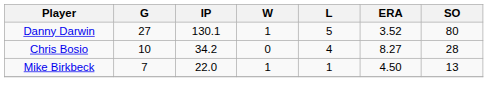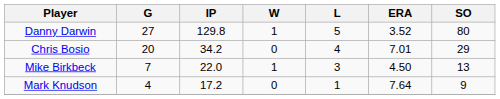Danny Darwin | IP: 130.1 -> 129.8
Chris Bosio | G: 10 -> 20
Chris Bosio | ERA: 8.27 -> 7.01
Chris Bosio | SO: 28 -> 29
Mike Birkbeck | L: 1 -> 3
+ row: Mark Knudson | 4 | 17.2 | 0 | 1 | 7.64 | 9
